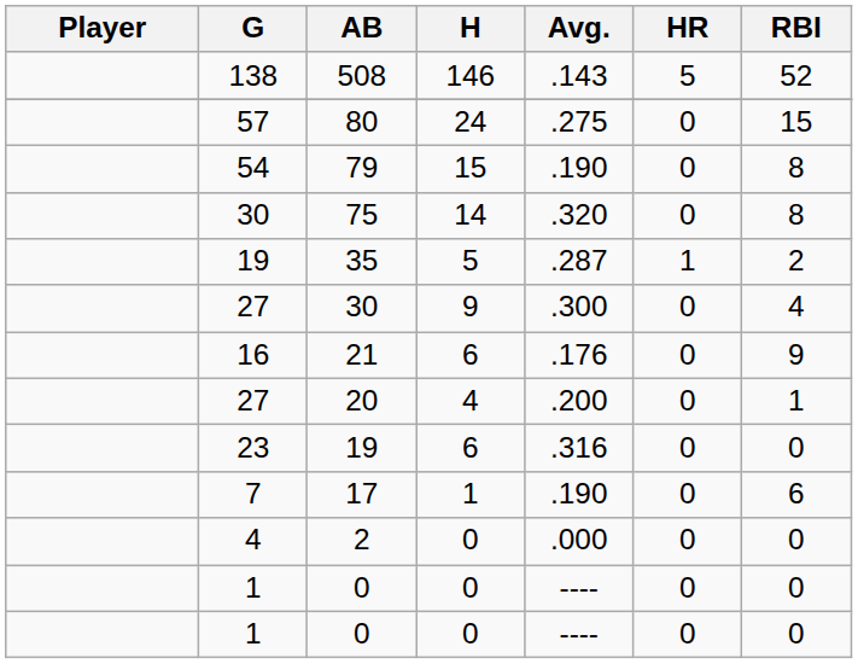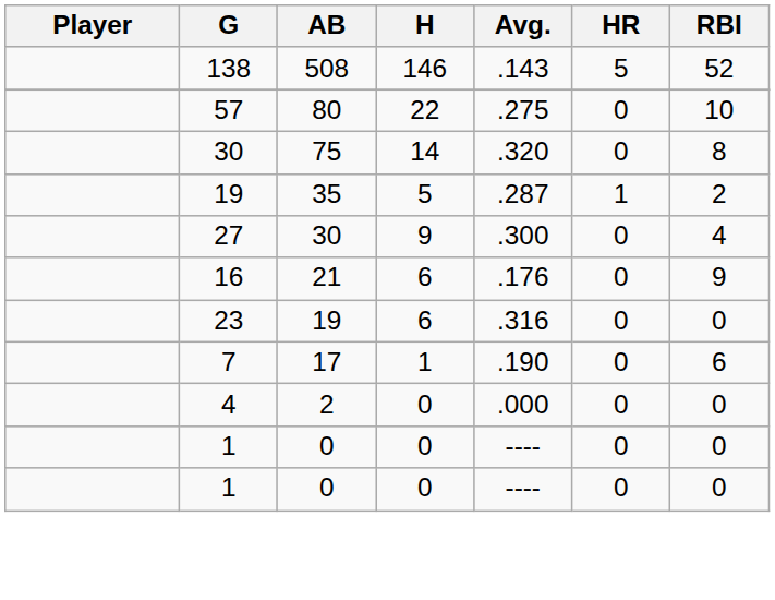80 | H: 24 -> 22
80 | RBI: 15 -> 10
- row: 54 | 79 | 15 | .190 | 0 | 8
- row: 27 | 20 | 4 | .200 | 0 | 1
